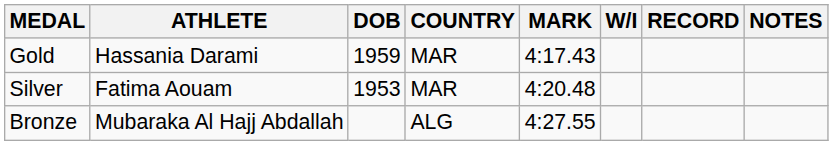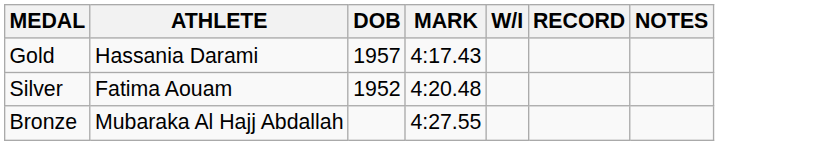- column: COUNTRY | MAR | MAR | ALG
Gold | DOB: 1959 -> 1957
Silver | DOB: 1953 -> 1952
